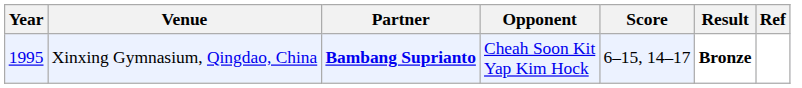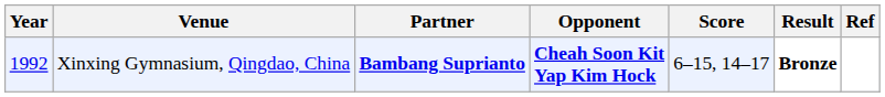Xinxing Gymnasium, Qingdao, China | Year: 1995 -> 1992
Xinxing Gymnasium, Qingdao, China | Opponent: normal -> bold
